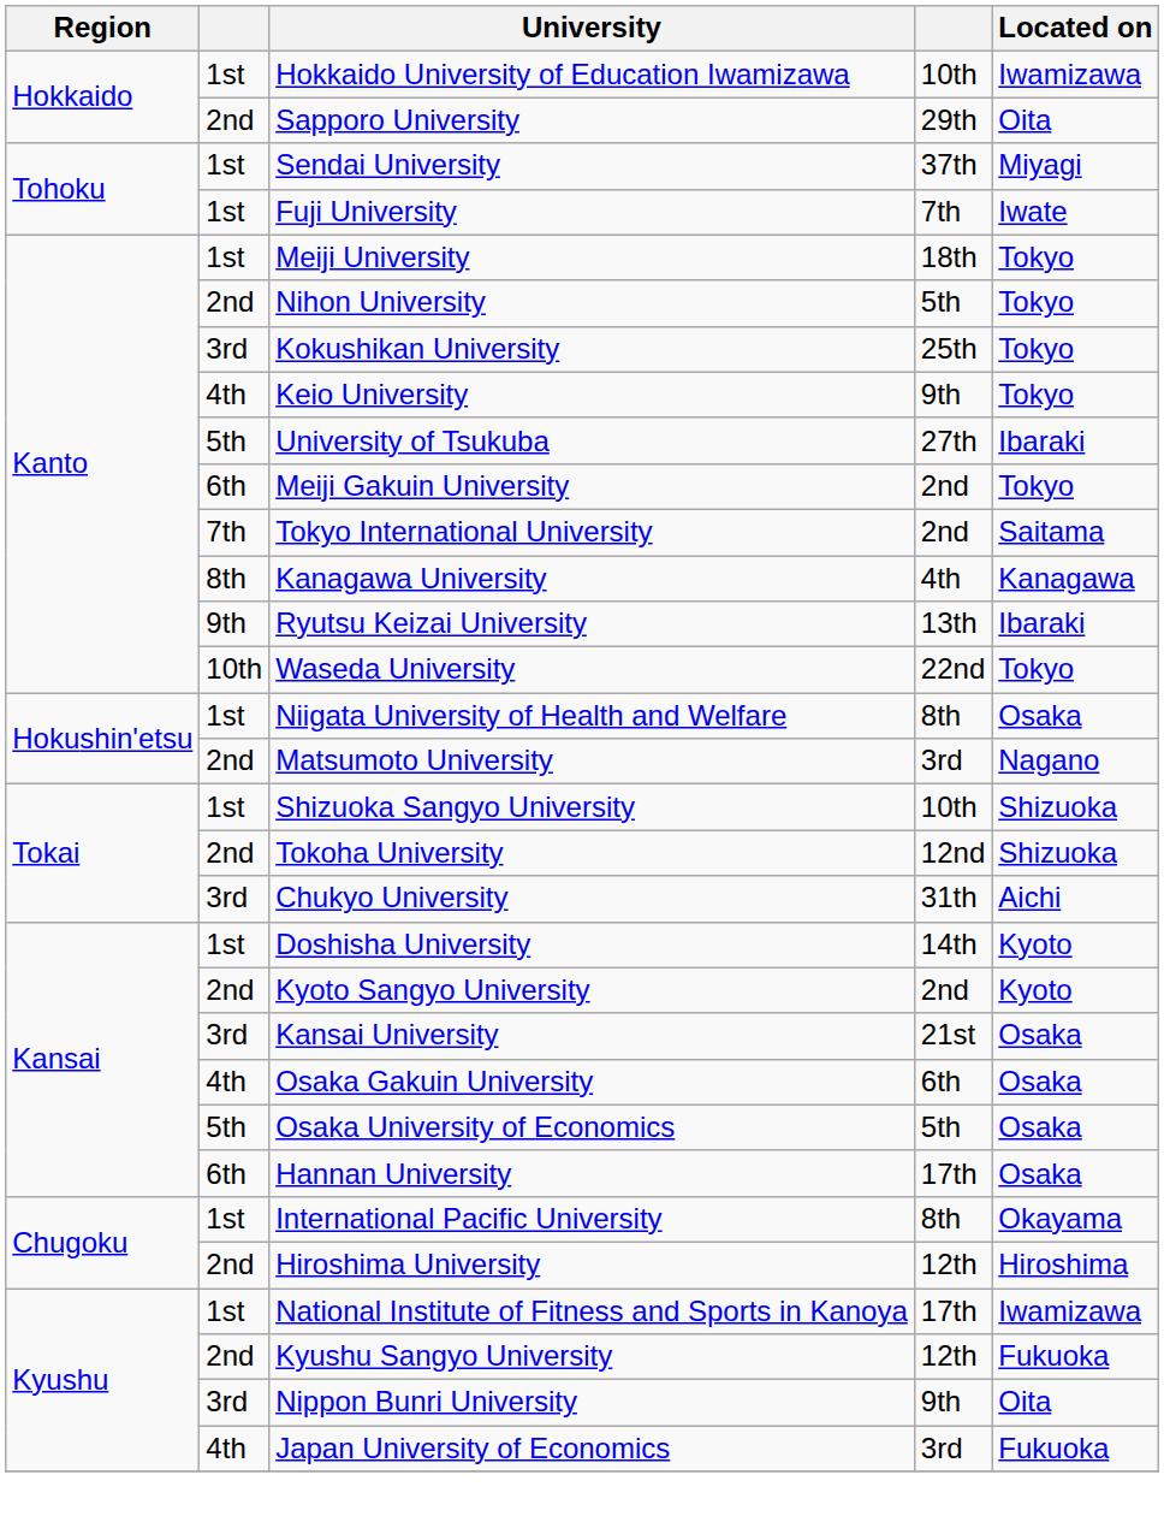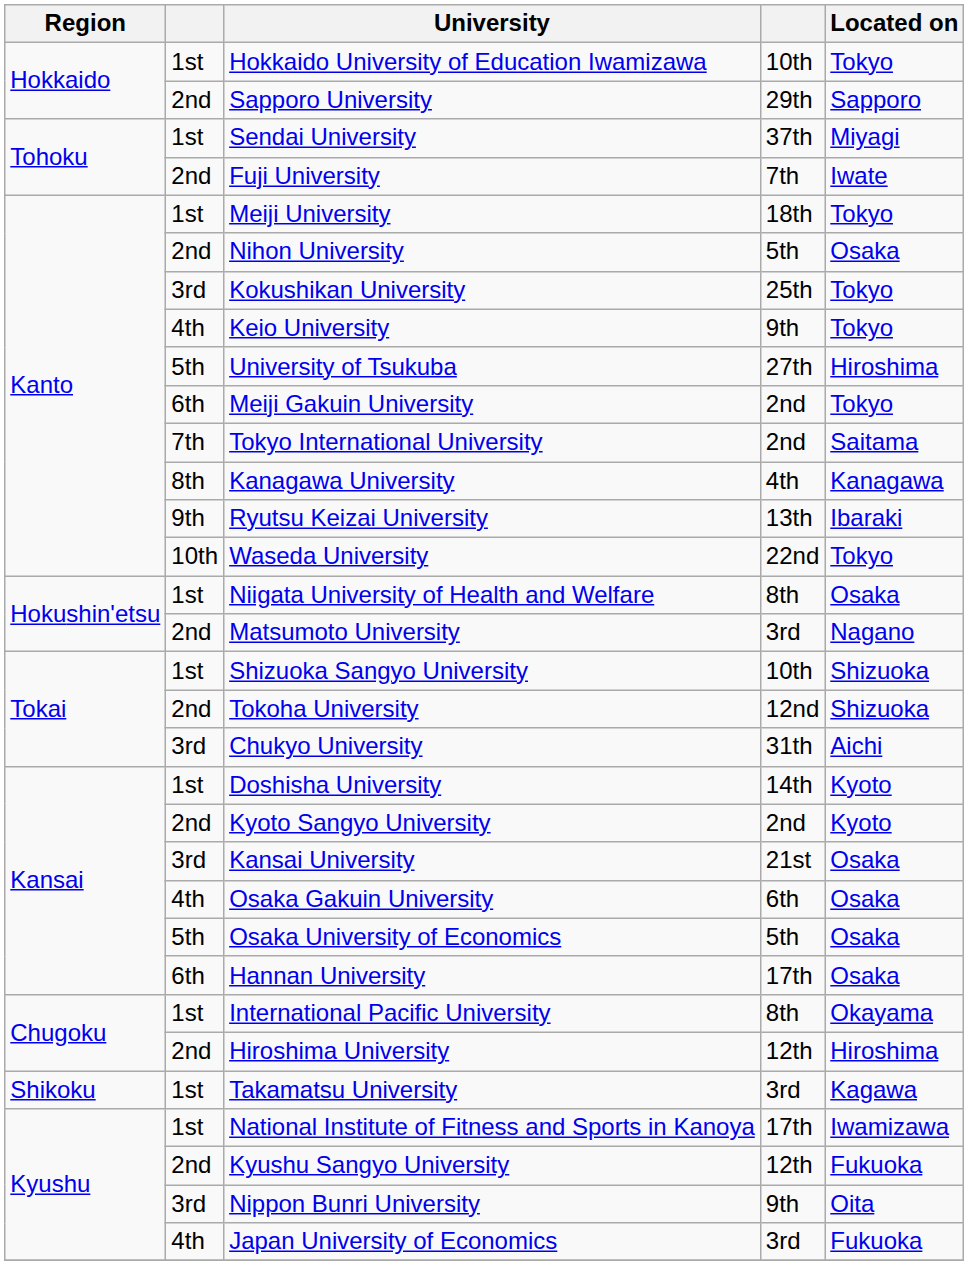Hokkaido University of Education Iwamizawa | Located on: Iwamizawa -> Tokyo
Sapporo University | Located on: Oita -> Sapporo
Fuji University | column 2: 1st -> 2nd
Nihon University | Located on: Tokyo -> Osaka
University of Tsukuba | Located on: Ibaraki -> Hiroshima
+ row: Shikoku | 1st | Takamatsu University | 3rd | Kagawa
